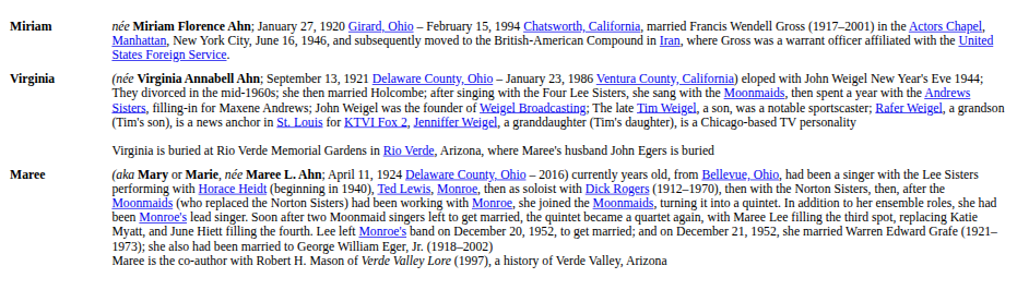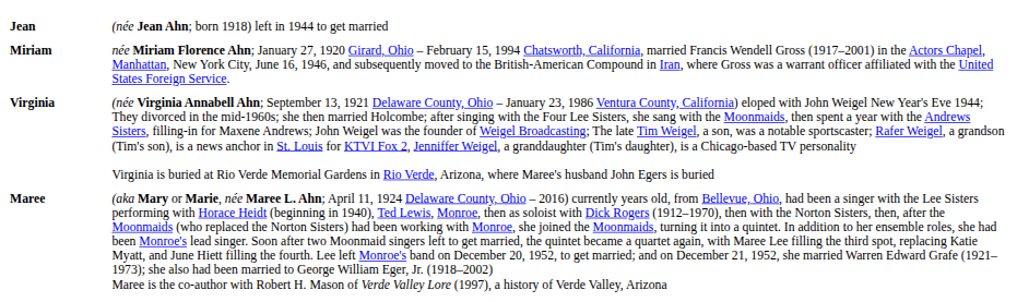+ row: Jean | (née Jean Ahn; born 1918) left in 1944 to get married
